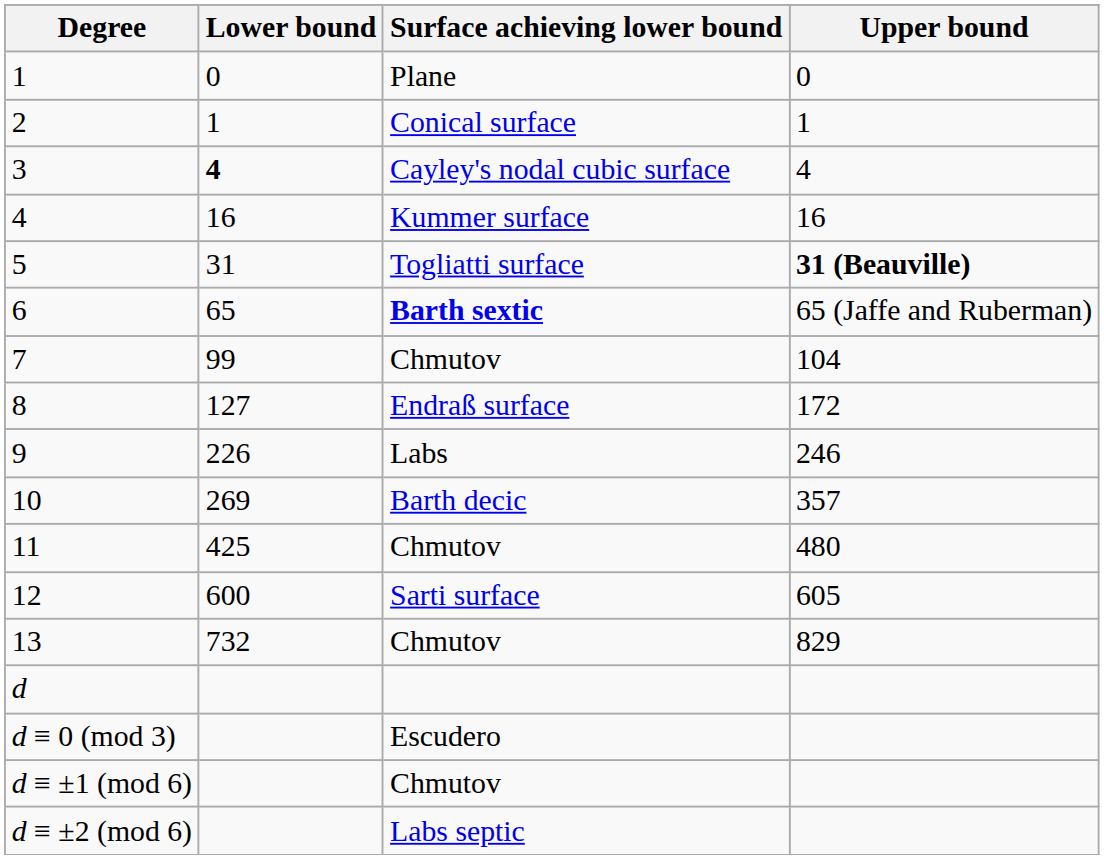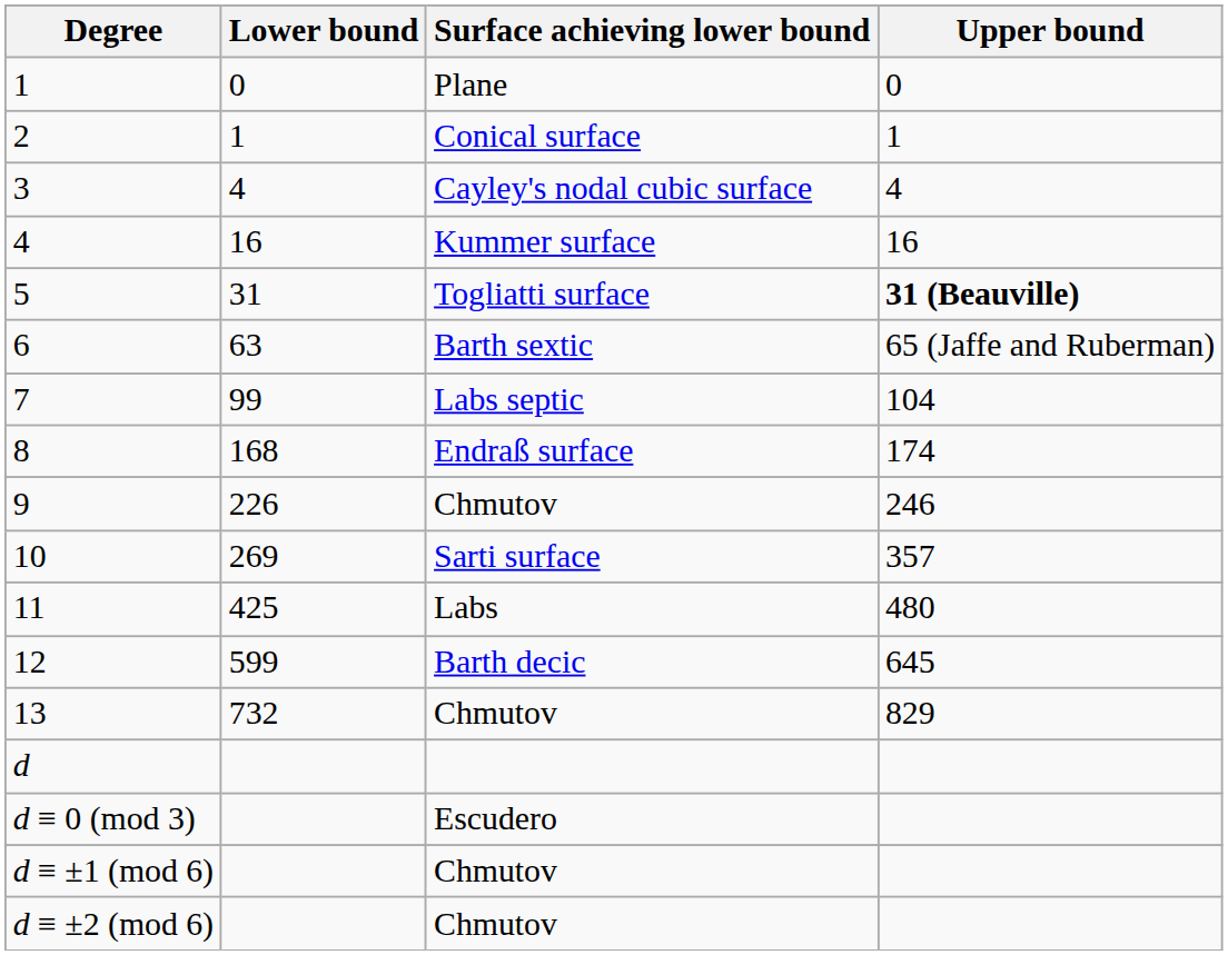3 | Lower bound: bold -> normal
6 | Lower bound: 65 -> 63
6 | Surface achieving lower bound: bold -> normal
7 | Surface achieving lower bound: Chmutov -> Labs septic
8 | Lower bound: 127 -> 168
8 | Upper bound: 172 -> 174
9 | Surface achieving lower bound: Labs -> Chmutov
10 | Surface achieving lower bound: Barth decic -> Sarti surface
11 | Surface achieving lower bound: Chmutov -> Labs
12 | Lower bound: 600 -> 599
12 | Surface achieving lower bound: Sarti surface -> Barth decic
12 | Upper bound: 605 -> 645
d ≡ ±2 (mod 6) | Surface achieving lower bound: Labs septic -> Chmutov
